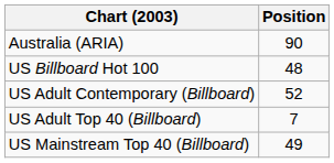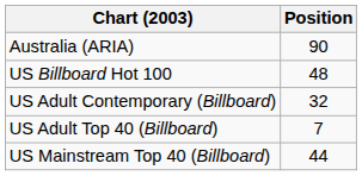US Adult Contemporary (Billboard) | Position: 52 -> 32
US Mainstream Top 40 (Billboard) | Position: 49 -> 44
